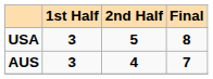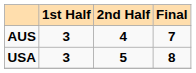rows swapped: USA <-> AUS
